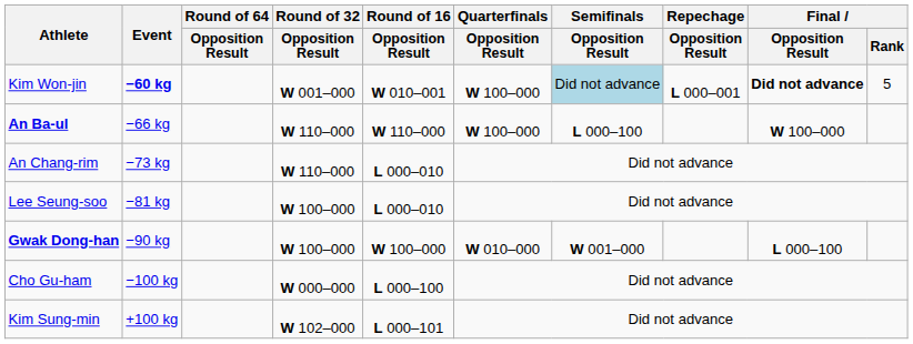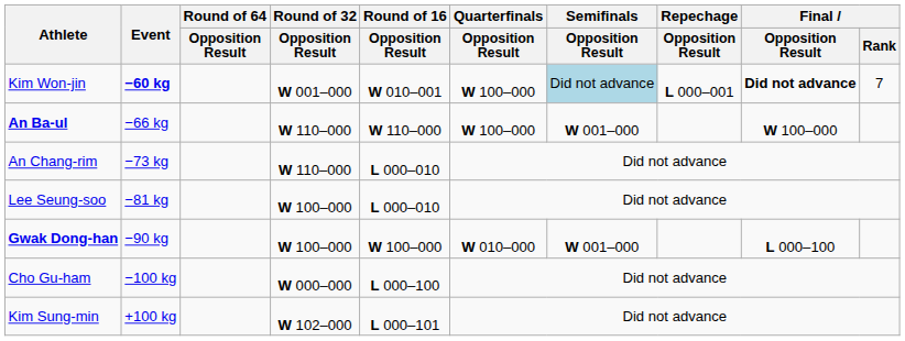Kim Won-jin | Final / Rank: 5 -> 7
An Ba-ul | Semifinals / Opposition Result: L 000–100 -> W 001–000
